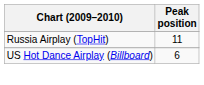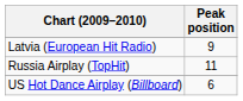+ row: Latvia (European Hit Radio) | 9
